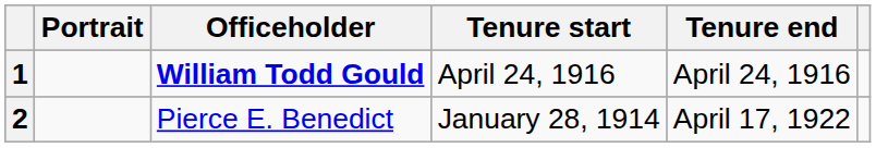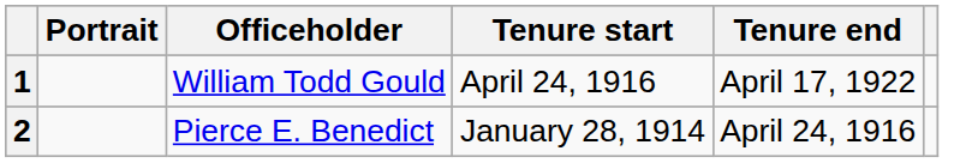1 | Officeholder: bold -> normal
1 | Tenure end: April 24, 1916 -> April 17, 1922
2 | Tenure end: April 17, 1922 -> April 24, 1916
